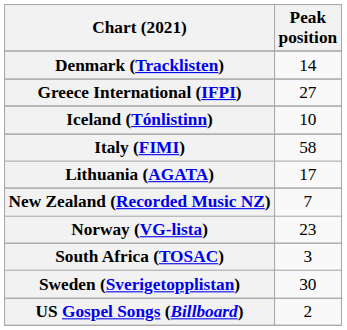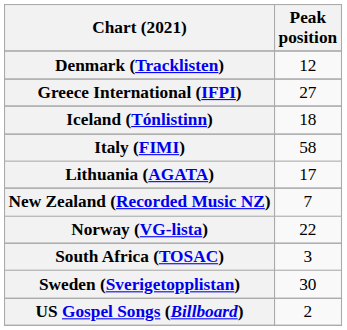Denmark (Tracklisten) | Peak position: 14 -> 12
Iceland (Tónlistinn) | Peak position: 10 -> 18
Norway (VG-lista) | Peak position: 23 -> 22
